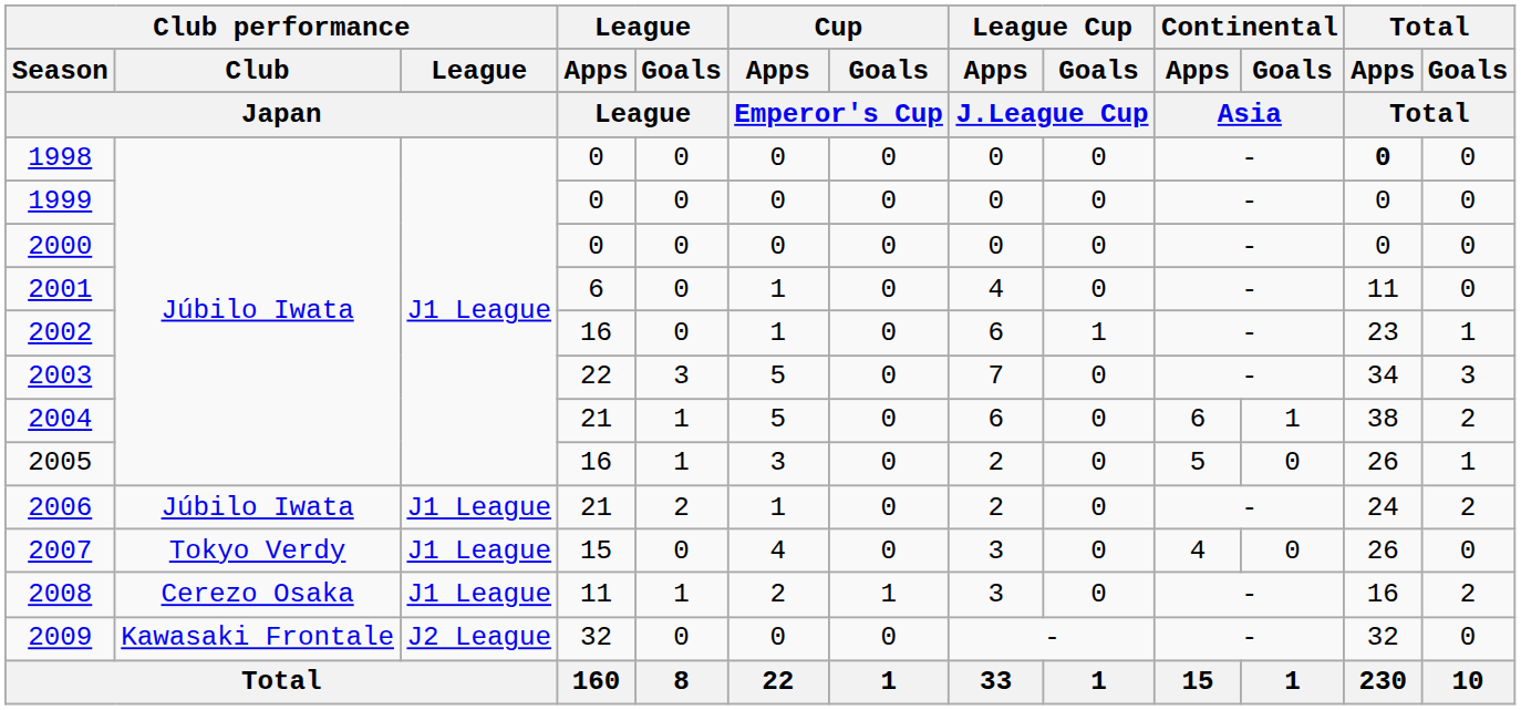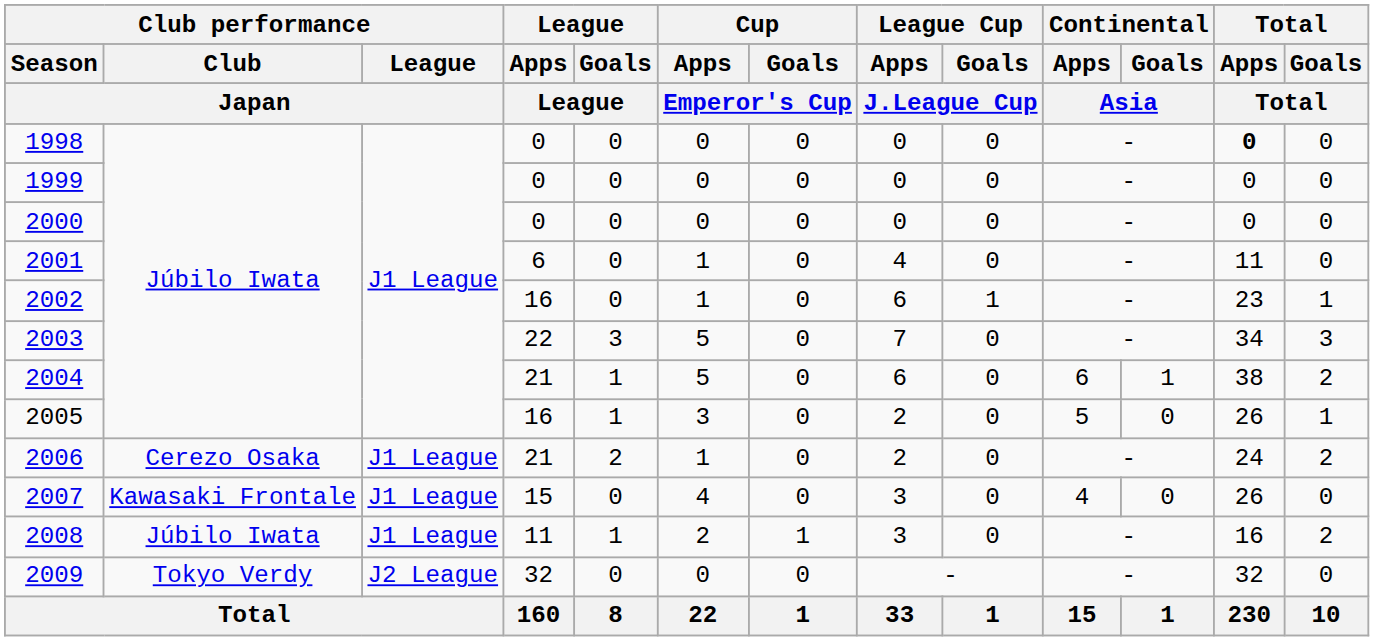2006 | Club performance / Club / Japan: Júbilo Iwata -> Cerezo Osaka
2007 | Club performance / Club / Japan: Tokyo Verdy -> Kawasaki Frontale
2008 | Club performance / Club / Japan: Cerezo Osaka -> Júbilo Iwata
2009 | Club performance / Club / Japan: Kawasaki Frontale -> Tokyo Verdy
